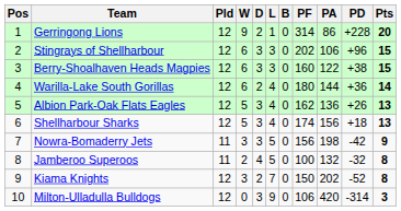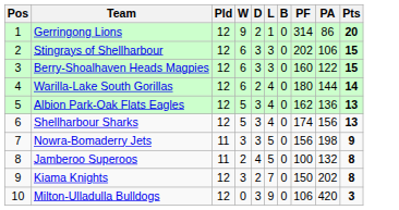- column: PD | +228 | +96 | +38 | +36 | +26 | +18 | -42 | -32 | -52 | -314
